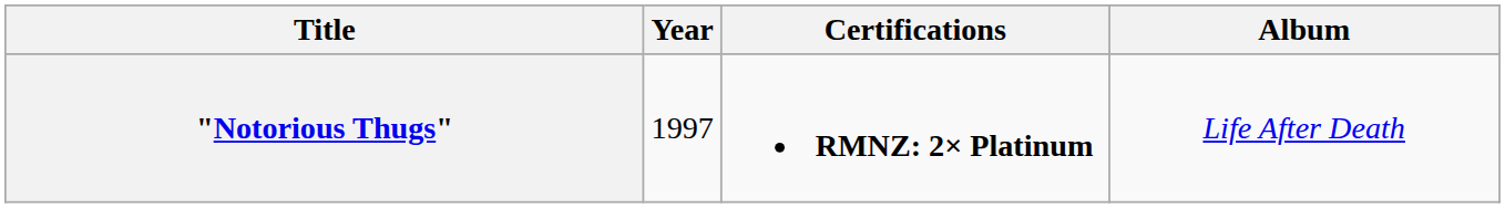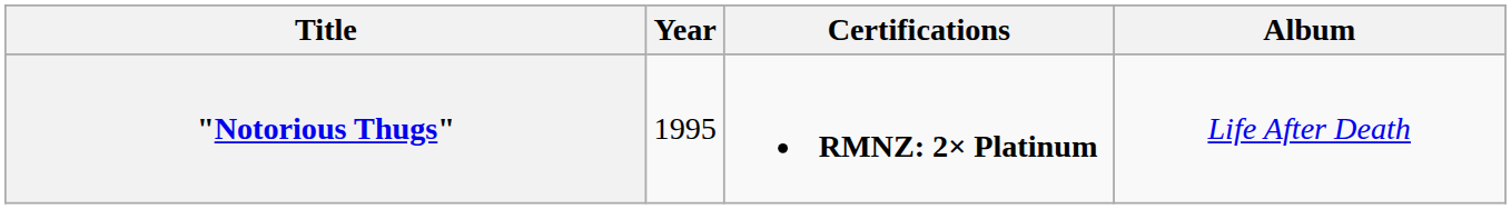"Notorious Thugs" | Year: 1997 -> 1995
